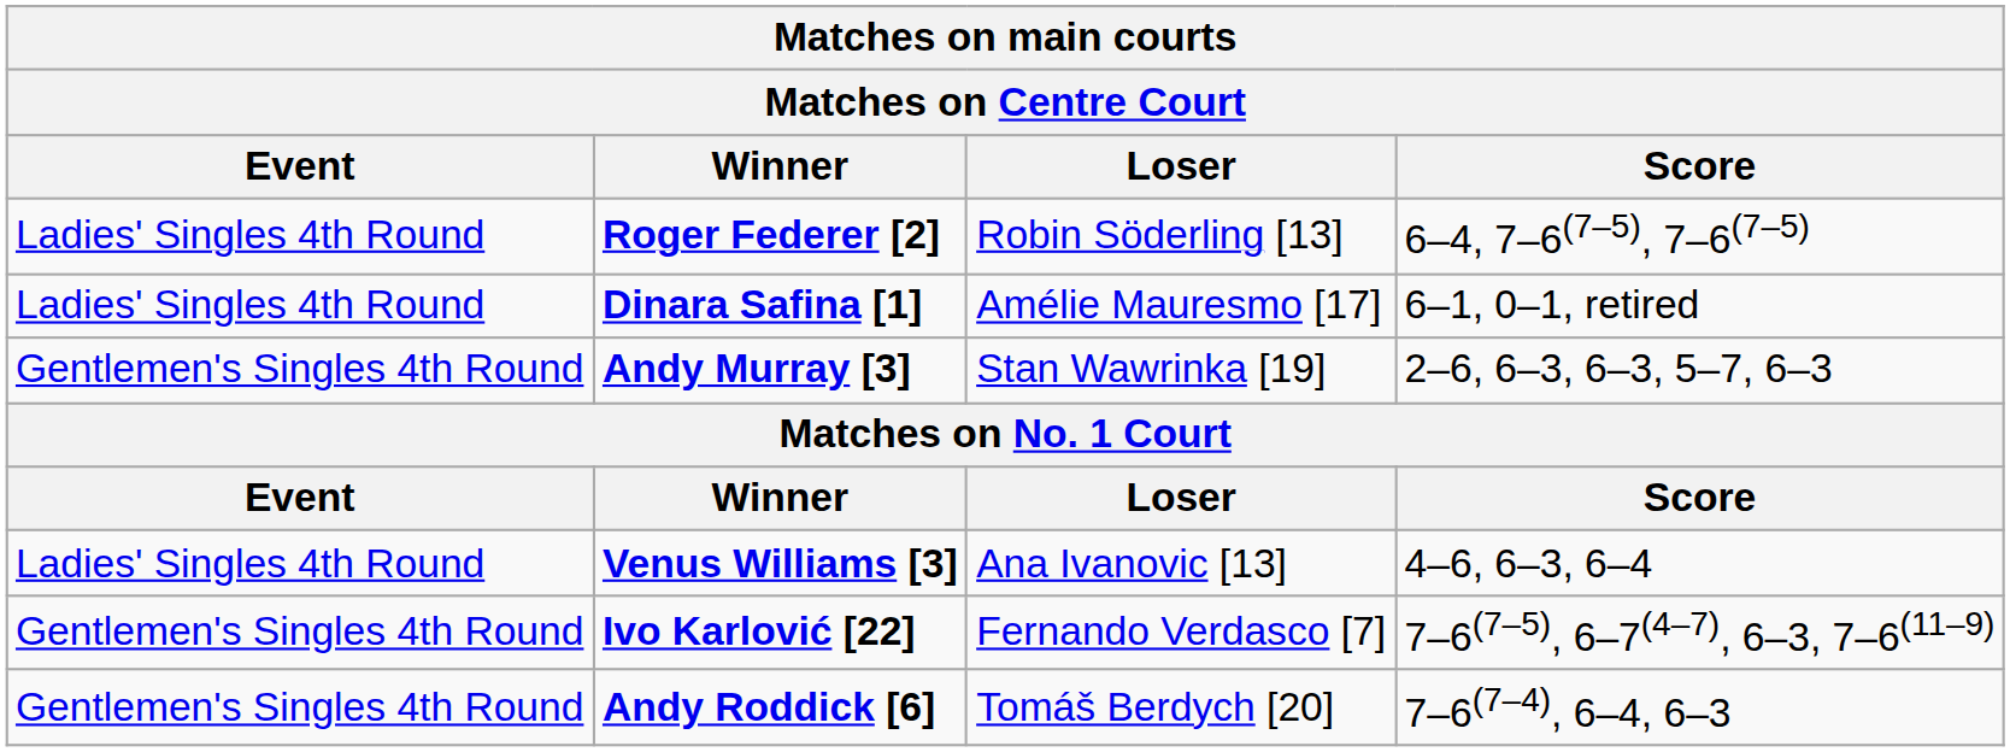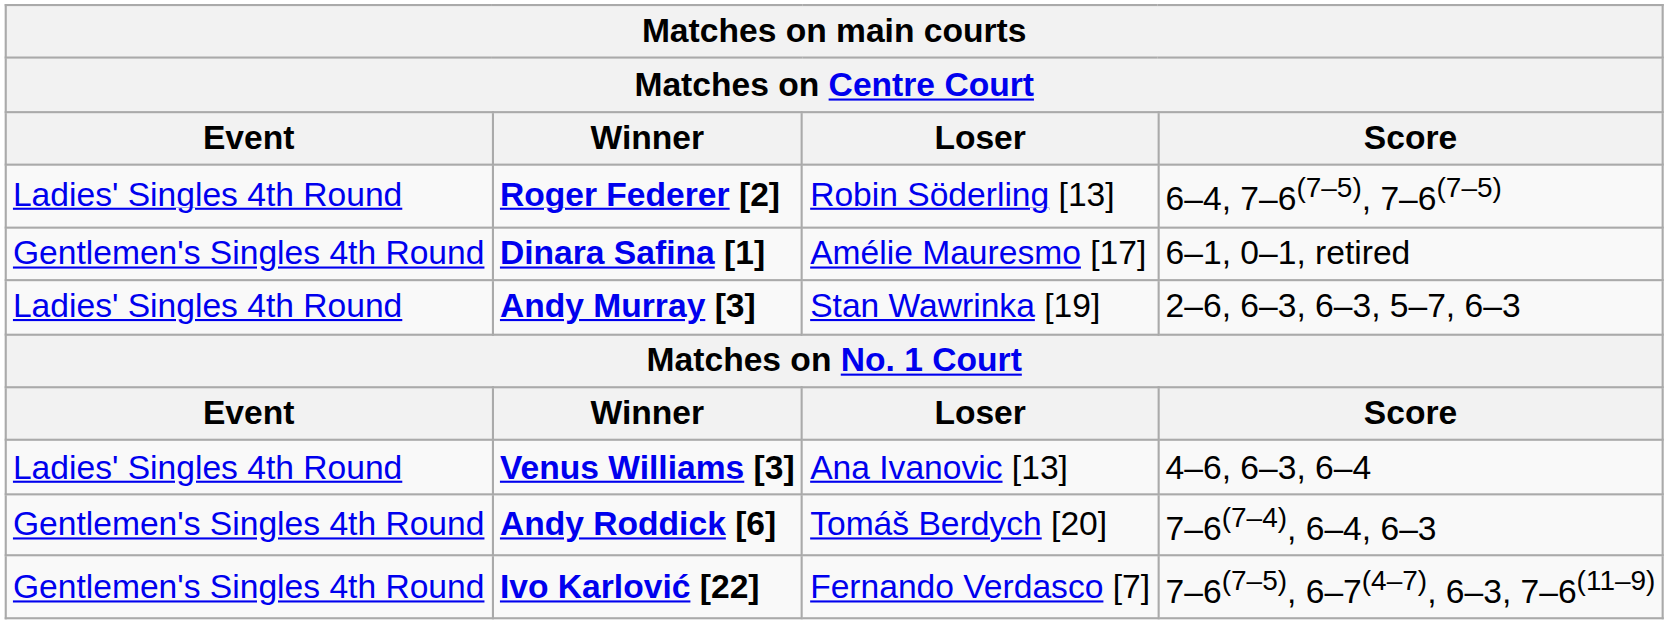Dinara Safina [1] | Event: Ladies' Singles 4th Round -> Gentlemen's Singles 4th Round
Andy Murray [3] | Event: Gentlemen's Singles 4th Round -> Ladies' Singles 4th Round
rows swapped: Ivo Karlović [22] <-> Andy Roddick [6]
